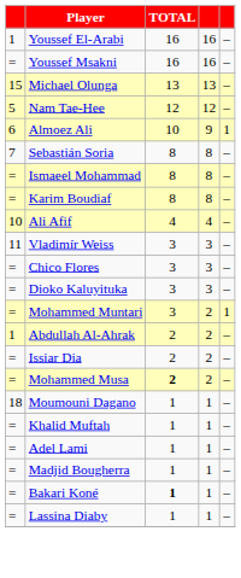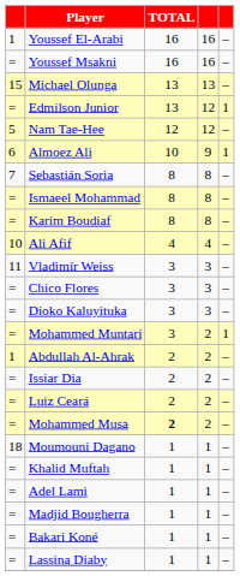+ row: = | Edmilson Junior | 13 | 12 | 1
+ row: = | Luiz Ceará | 2 | 2 | –
Bakari Koné | TOTAL: bold -> normal
